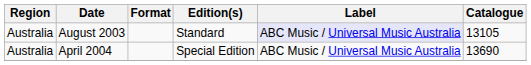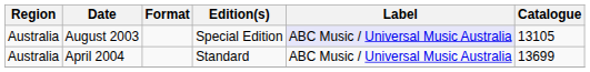August 2003 | Edition(s): Standard -> Special Edition
April 2004 | Edition(s): Special Edition -> Standard
April 2004 | Catalogue: 13690 -> 13699
